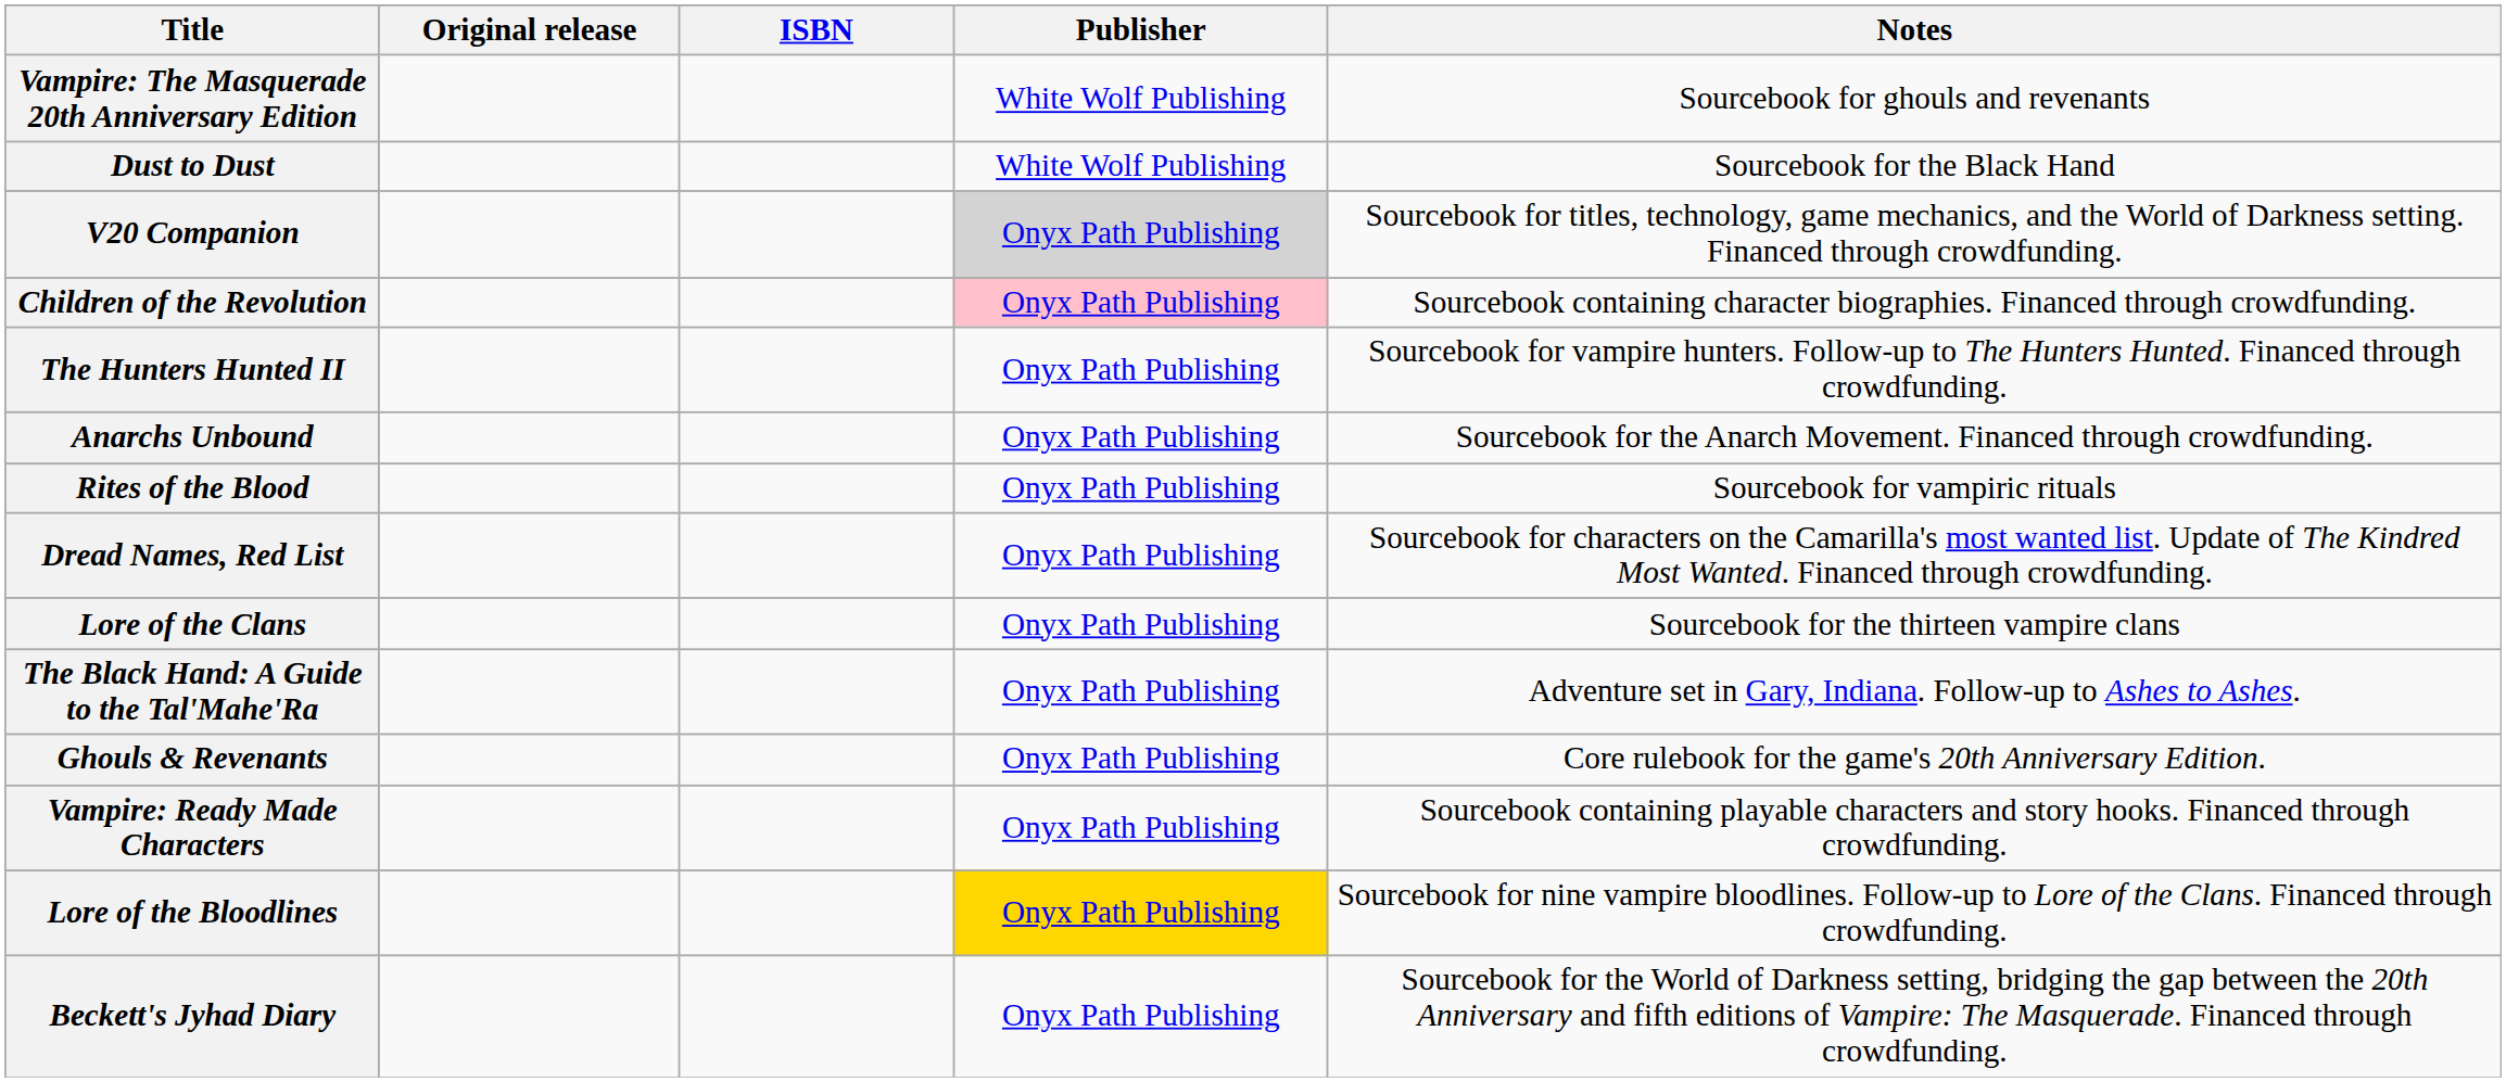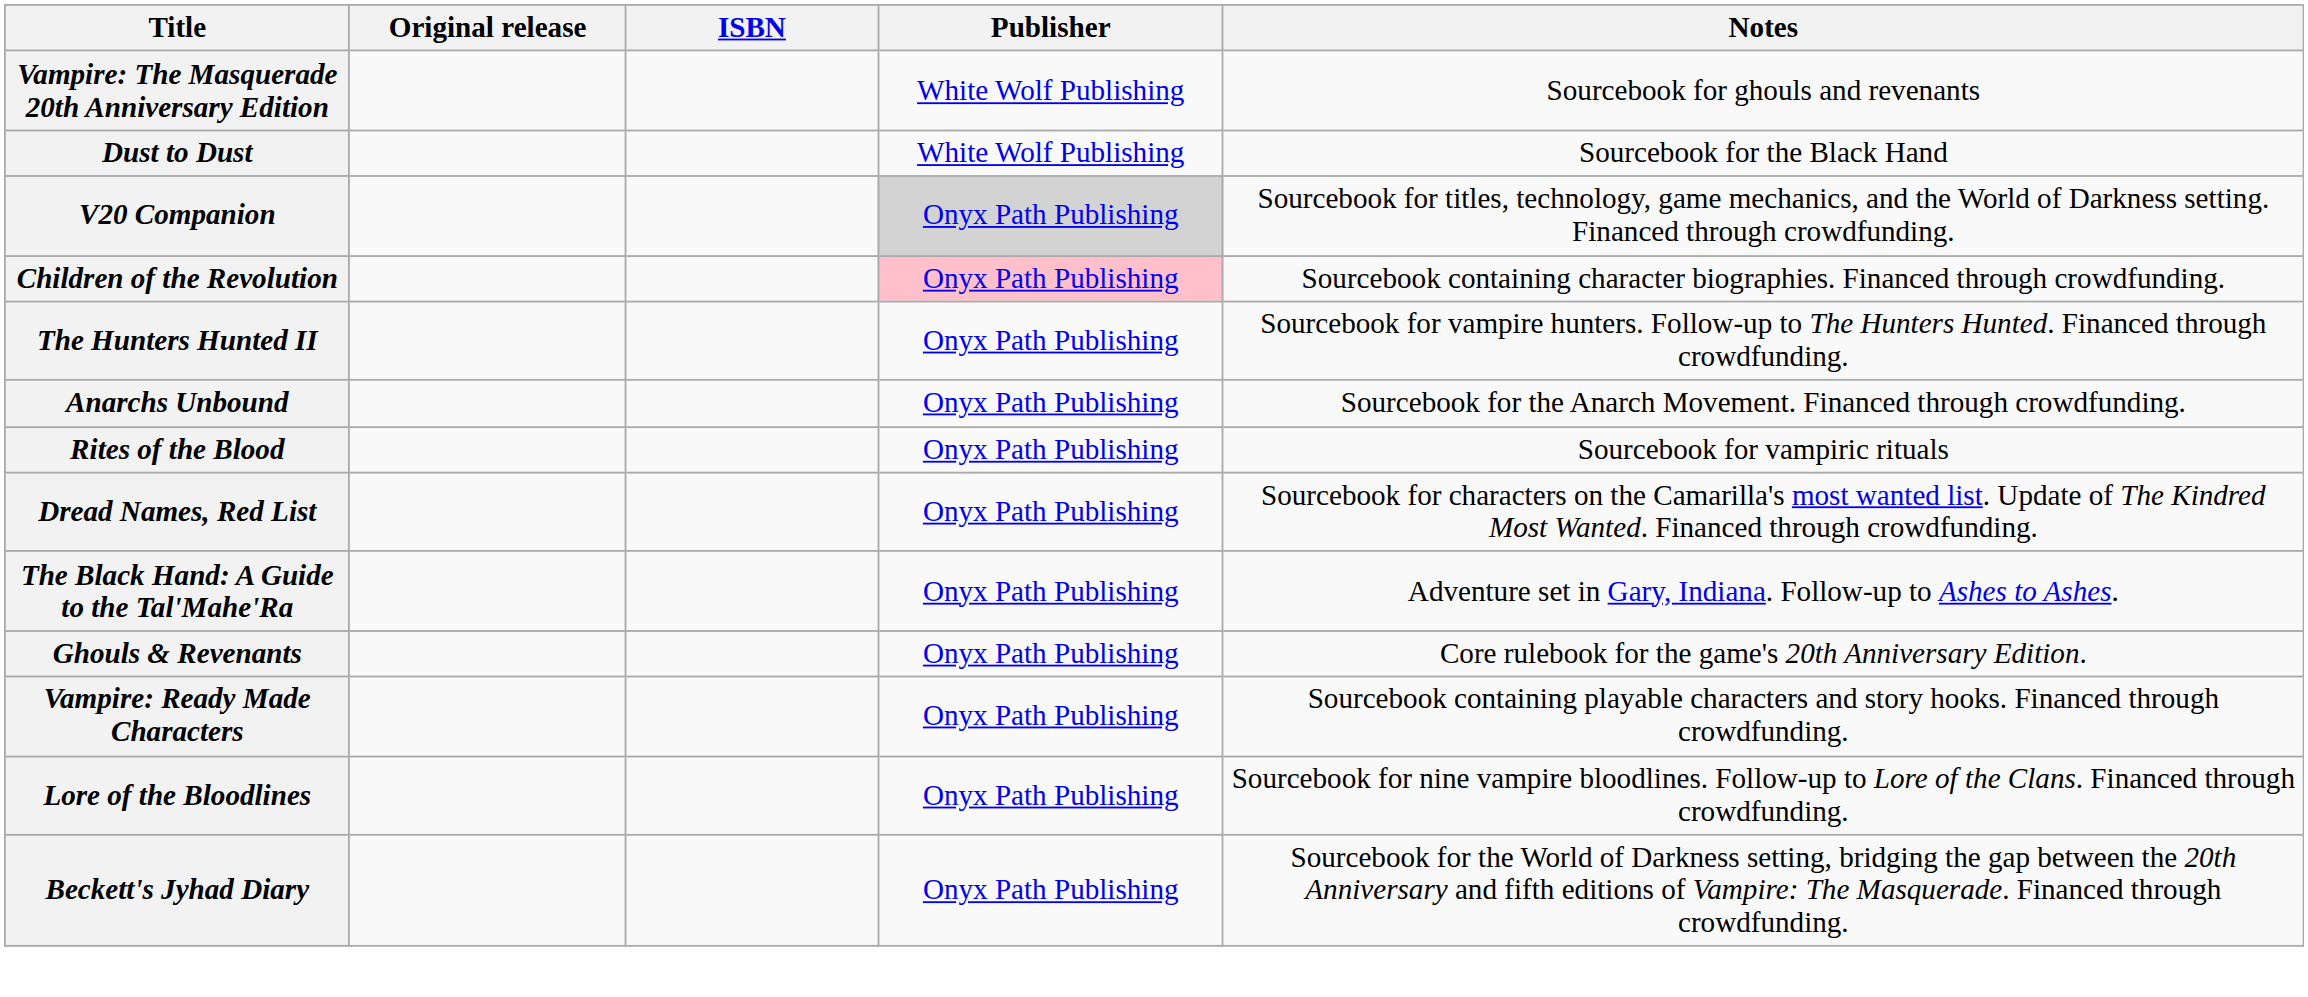- row: Lore of the Clans | Onyx Path Publishing | Sourcebook for the thirteen vampire clans
Lore of the Bloodlines | Publisher: gold background -> no background
